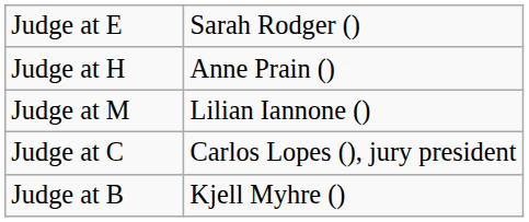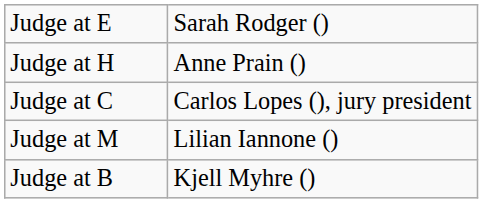rows swapped: Judge at C <-> Judge at M
